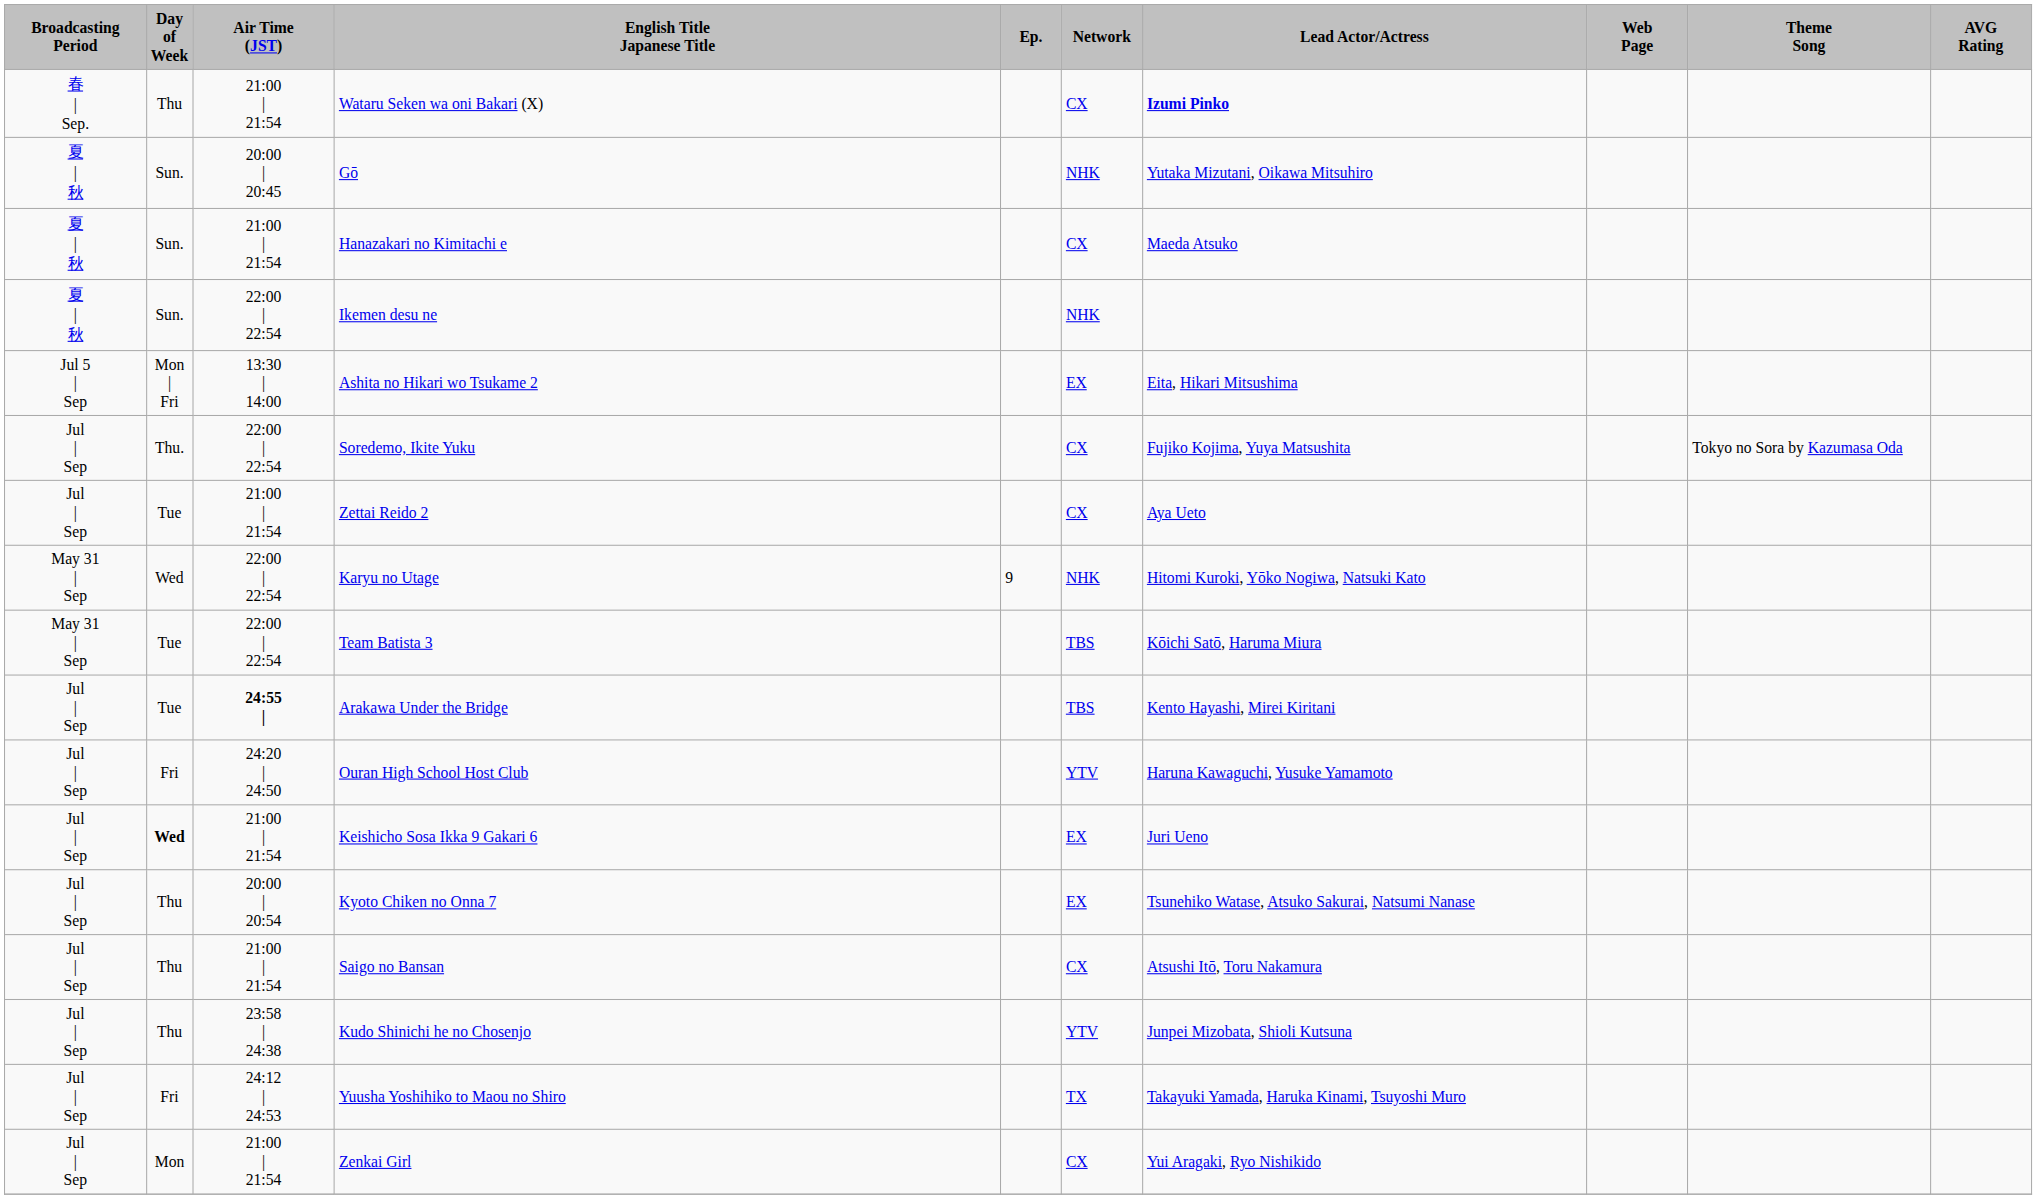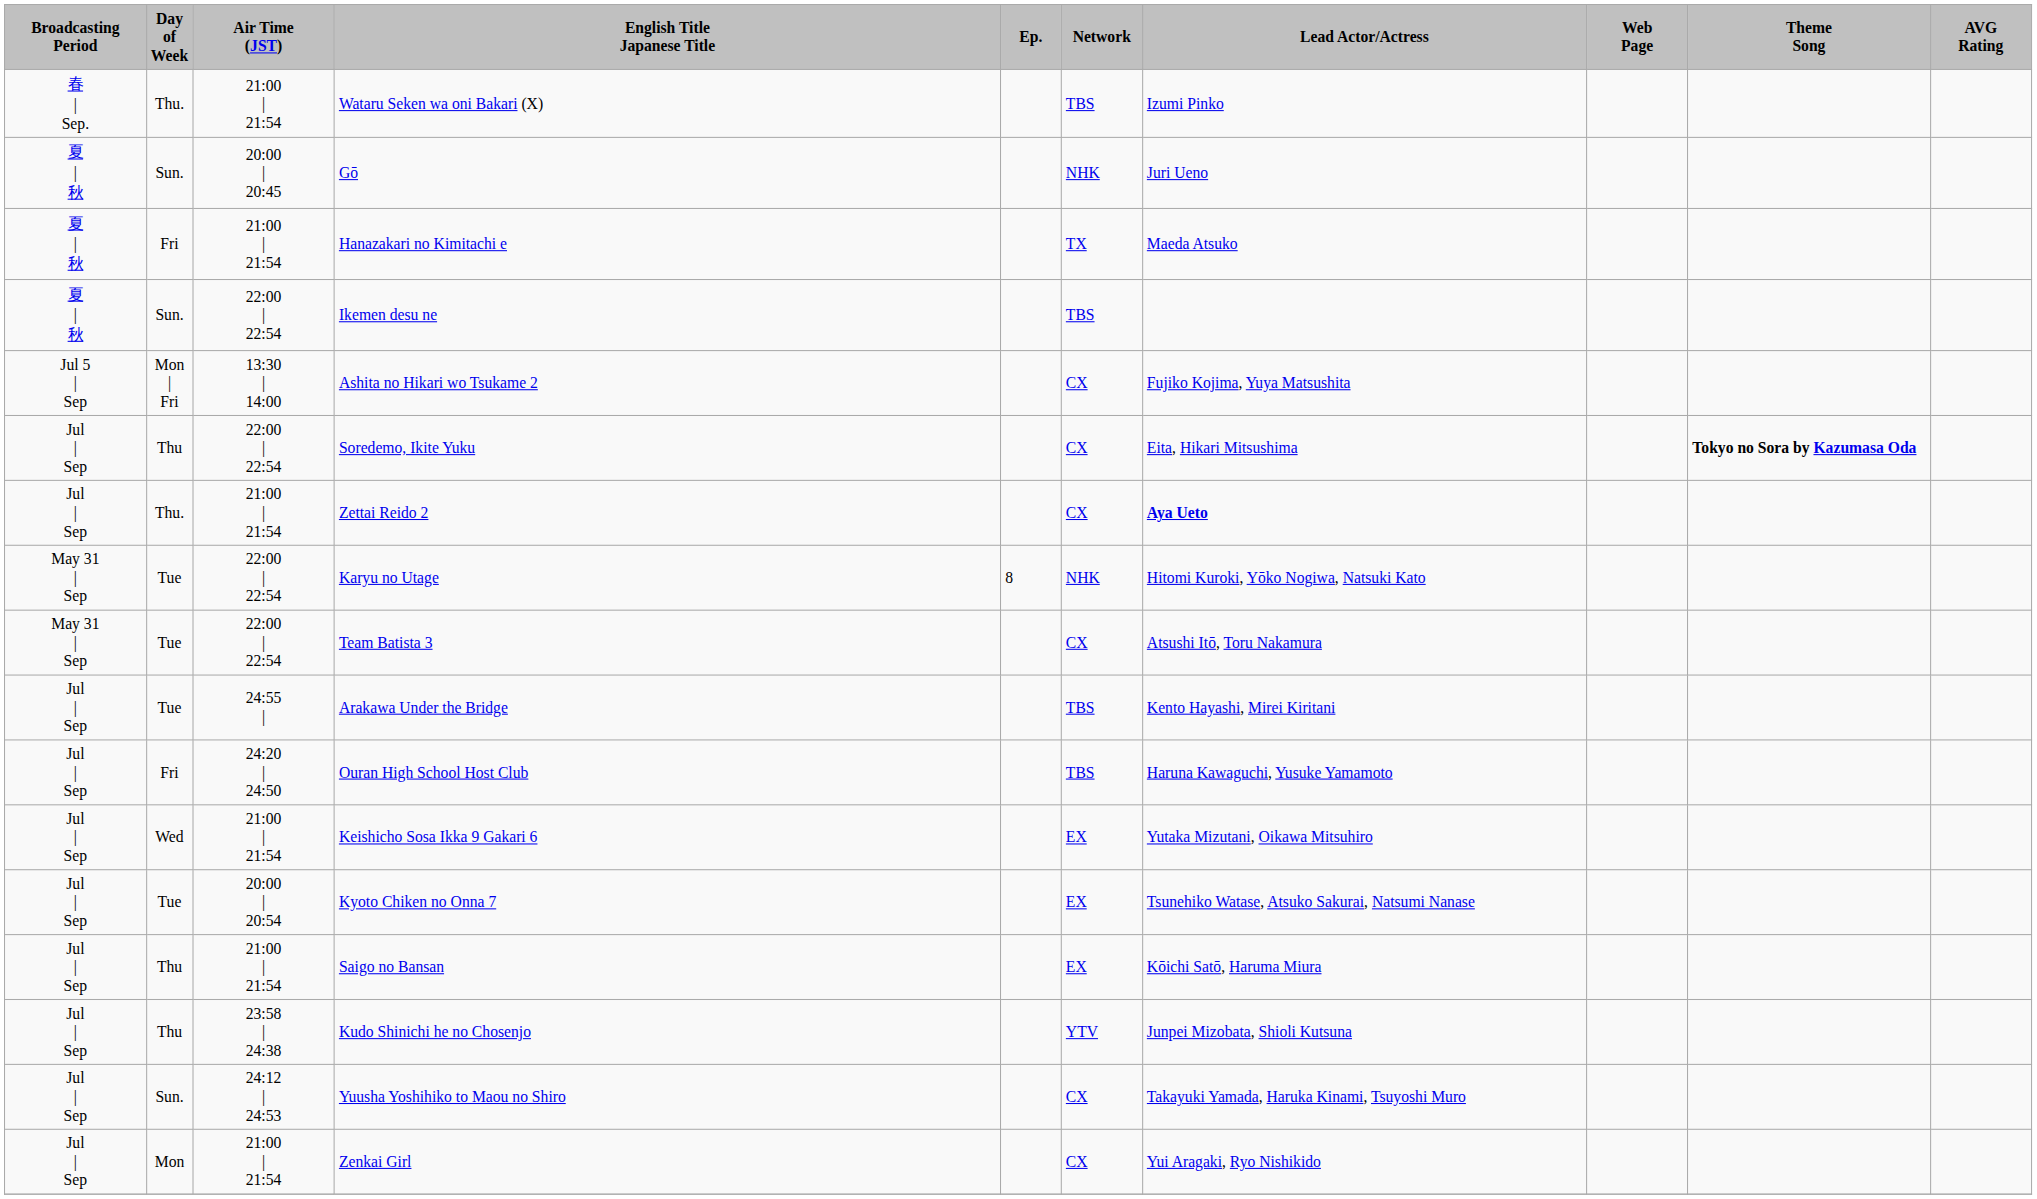Wataru Seken wa oni Bakari (X) | Day of Week: Thu -> Thu.
Wataru Seken wa oni Bakari (X) | Network: CX -> TBS
Wataru Seken wa oni Bakari (X) | Lead Actor/Actress: bold -> normal
Gō | Lead Actor/Actress: Yutaka Mizutani, Oikawa Mitsuhiro -> Juri Ueno
Hanazakari no Kimitachi e | Day of Week: Sun. -> Fri
Hanazakari no Kimitachi e | Network: CX -> TX
Ikemen desu ne | Network: NHK -> TBS
Ashita no Hikari wo Tsukame 2 | Network: EX -> CX
Ashita no Hikari wo Tsukame 2 | Lead Actor/Actress: Eita, Hikari Mitsushima -> Fujiko Kojima, Yuya Matsushita
Soredemo, Ikite Yuku | Day of Week: Thu. -> Thu
Soredemo, Ikite Yuku | Lead Actor/Actress: Fujiko Kojima, Yuya Matsushita -> Eita, Hikari Mitsushima
Soredemo, Ikite Yuku | Theme Song: normal -> bold
Zettai Reido 2 | Day of Week: Tue -> Thu.
Zettai Reido 2 | Lead Actor/Actress: normal -> bold
Karyu no Utage | Day of Week: Wed -> Tue
Karyu no Utage | Ep.: 9 -> 8
Team Batista 3 | Network: TBS -> CX
Team Batista 3 | Lead Actor/Actress: Kōichi Satō, Haruma Miura -> Atsushi Itō, Toru Nakamura
Arakawa Under the Bridge | Air Time (JST): bold -> normal
Ouran High School Host Club | Network: YTV -> TBS
Keishicho Sosa Ikka 9 Gakari 6 | Day of Week: bold -> normal
Keishicho Sosa Ikka 9 Gakari 6 | Lead Actor/Actress: Juri Ueno -> Yutaka Mizutani, Oikawa Mitsuhiro
Kyoto Chiken no Onna 7 | Day of Week: Thu -> Tue
Saigo no Bansan | Network: CX -> EX
Saigo no Bansan | Lead Actor/Actress: Atsushi Itō, Toru Nakamura -> Kōichi Satō, Haruma Miura
Yuusha Yoshihiko to Maou no Shiro | Day of Week: Fri -> Sun.
Yuusha Yoshihiko to Maou no Shiro | Network: TX -> CX
